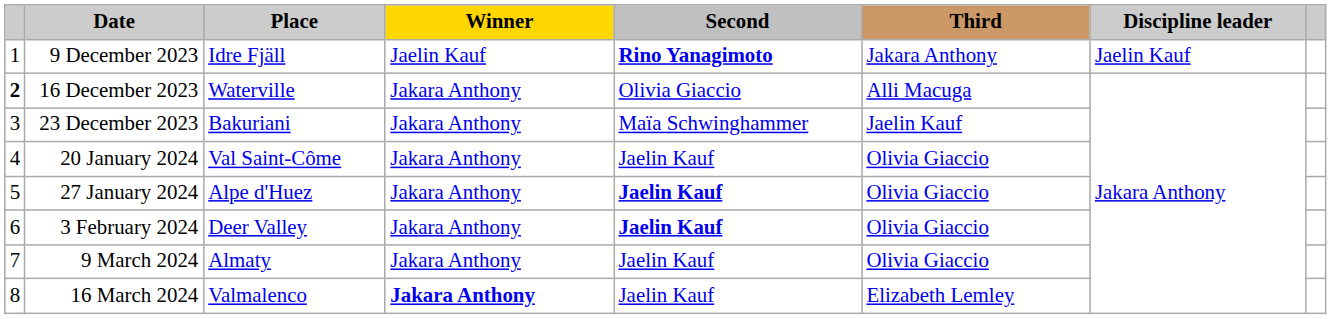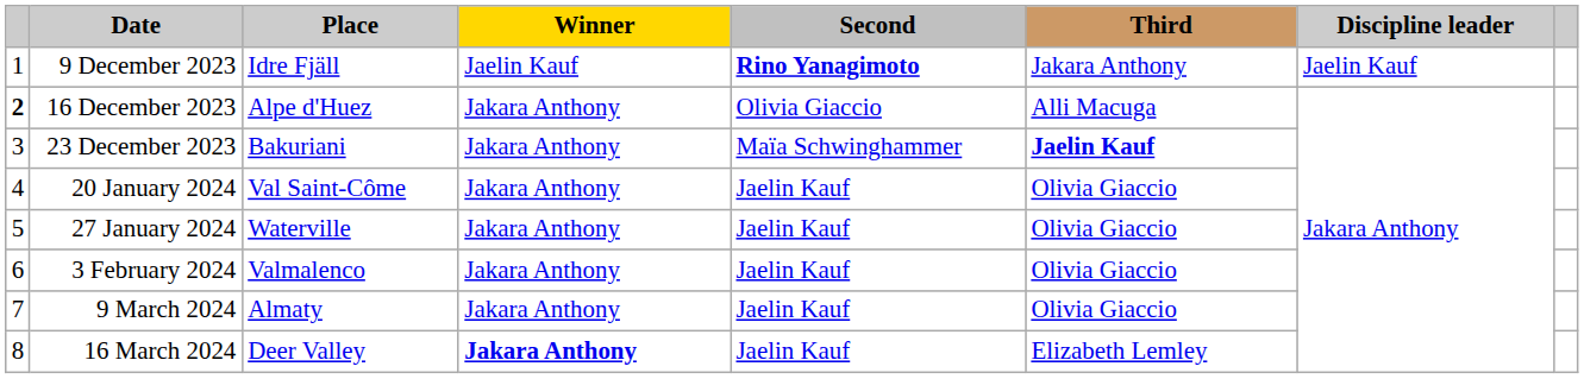16 December 2023 | Place: Waterville -> Alpe d'Huez
23 December 2023 | Third: normal -> bold
27 January 2024 | Place: Alpe d'Huez -> Waterville
27 January 2024 | Second: bold -> normal
3 February 2024 | Place: Deer Valley -> Valmalenco
3 February 2024 | Second: bold -> normal
16 March 2024 | Place: Valmalenco -> Deer Valley
